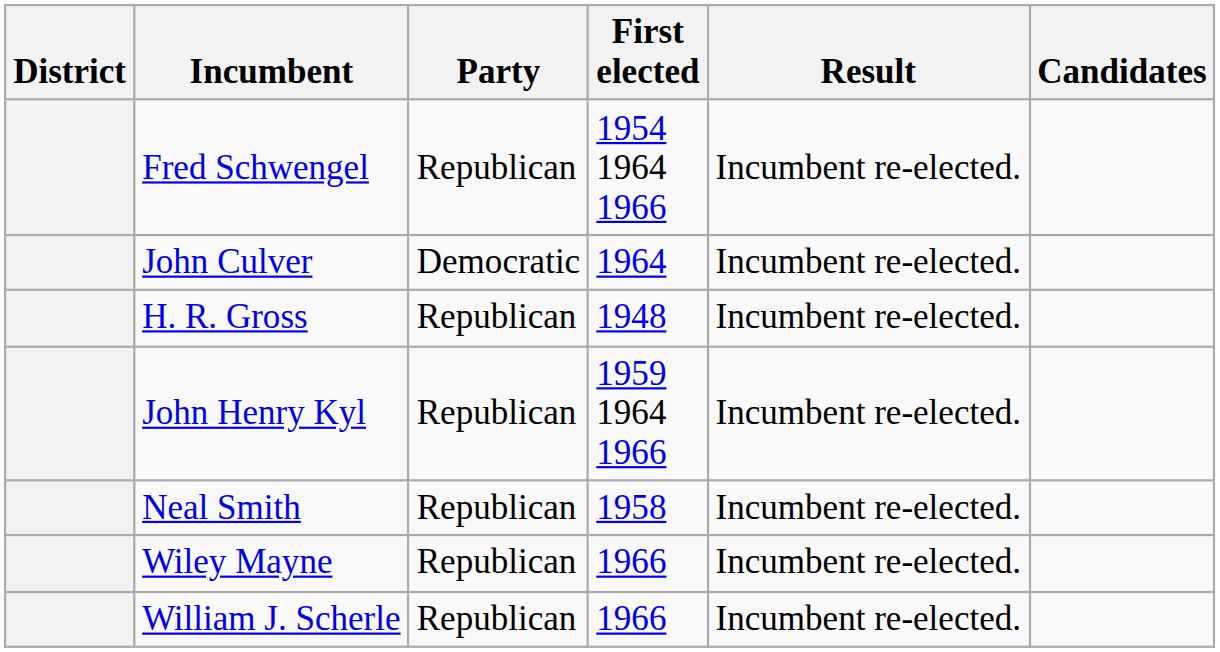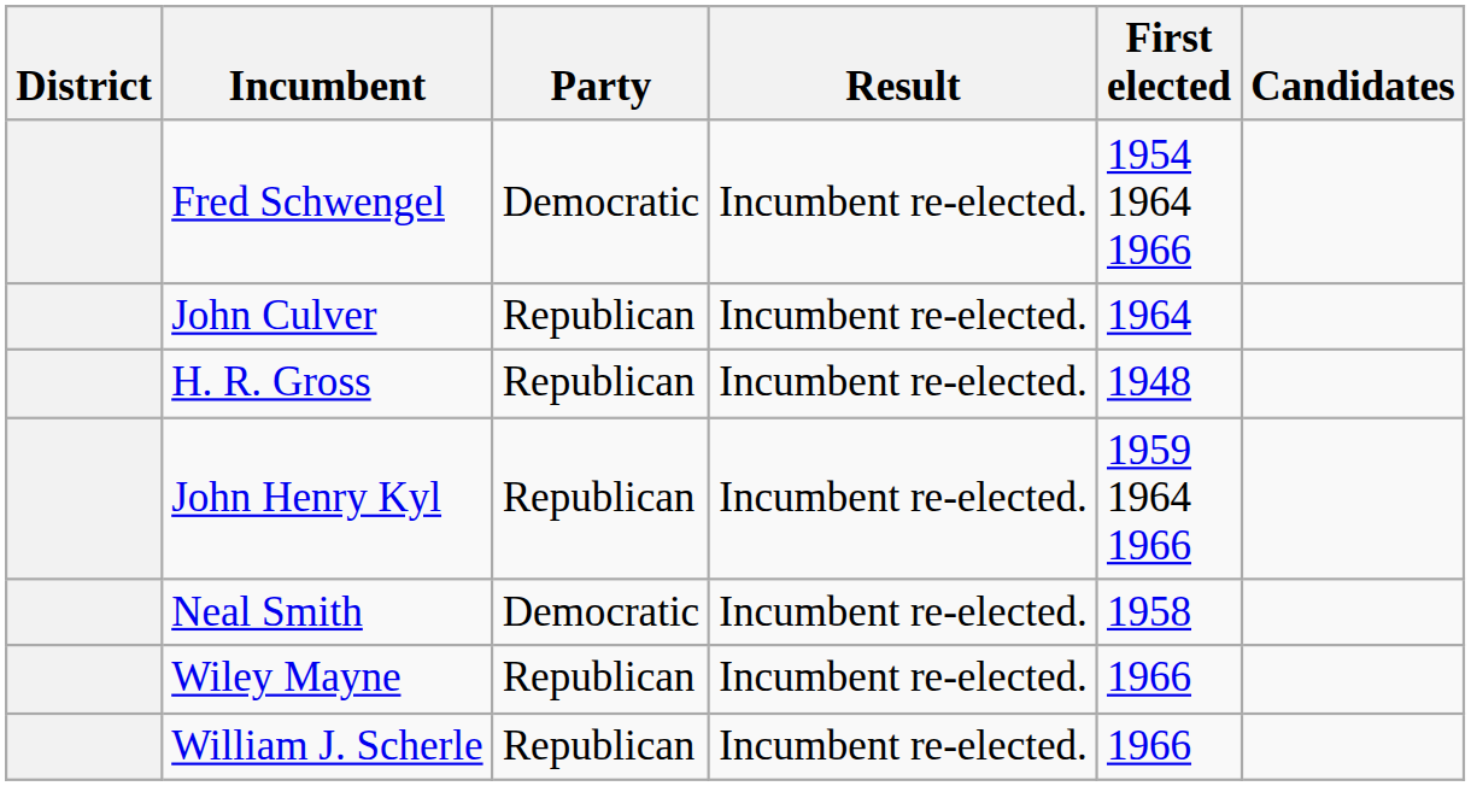columns swapped: First elected <-> Result
Fred Schwengel | Party: Republican -> Democratic
John Culver | Party: Democratic -> Republican
Neal Smith | Party: Republican -> Democratic
